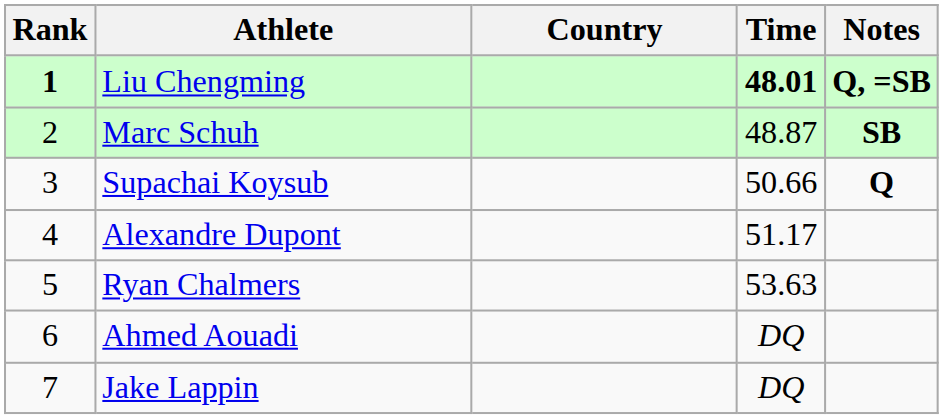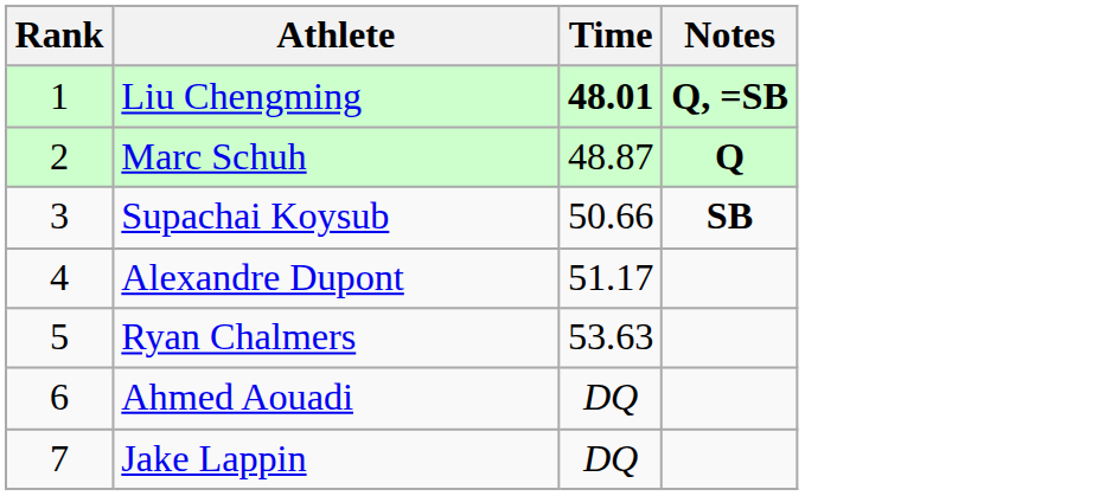- column: Country
Liu Chengming | Rank: bold -> normal
Marc Schuh | Notes: SB -> Q
Supachai Koysub | Notes: Q -> SB
